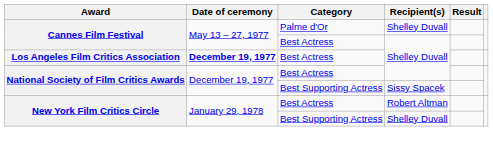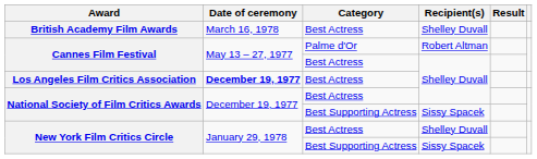+ row: British Academy Film Awards | March 16, 1978 | Best Actress | Shelley Duvall
Cannes Film Festival / Palme d'Or | Recipient(s): Shelley Duvall -> Robert Altman
New York Film Critics Circle / Best Actress | Recipient(s): Robert Altman -> Shelley Duvall
New York Film Critics Circle / Best Supporting Actress | Recipient(s): Shelley Duvall -> Sissy Spacek
